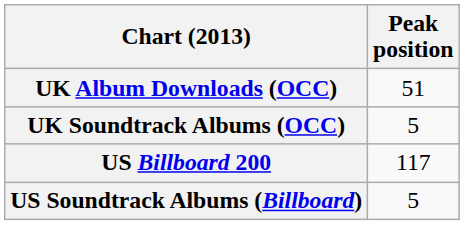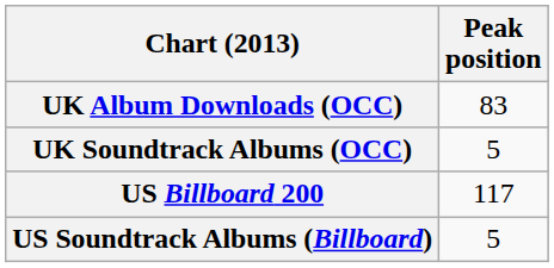UK Album Downloads (OCC) | Peak position: 51 -> 83
